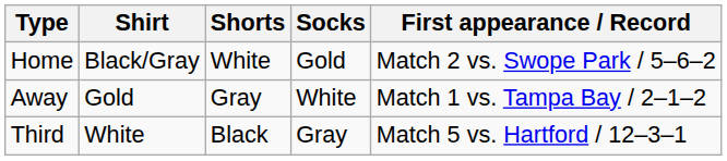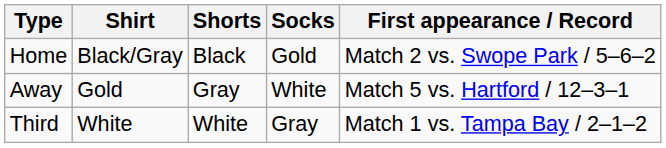Home | Shorts: White -> Black
Away | First appearance / Record: Match 1 vs. Tampa Bay / 2–1–2 -> Match 5 vs. Hartford / 12–3–1
Third | Shorts: Black -> White
Third | First appearance / Record: Match 5 vs. Hartford / 12–3–1 -> Match 1 vs. Tampa Bay / 2–1–2
